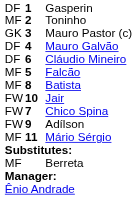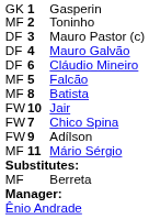Gasperin | column 1: DF -> GK
Mauro Pastor (c) | column 1: GK -> DF
